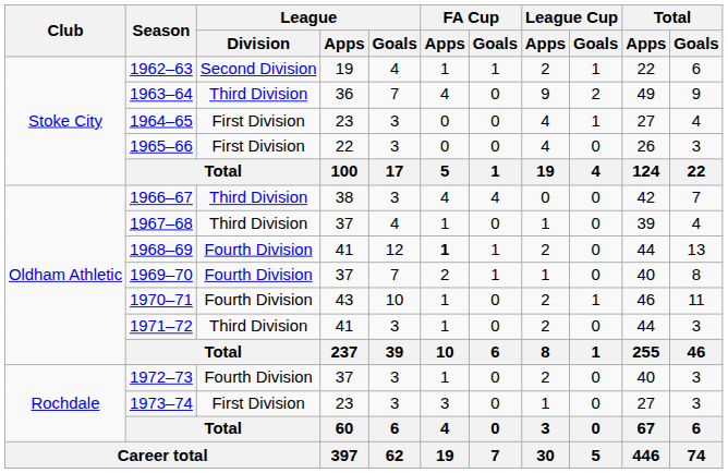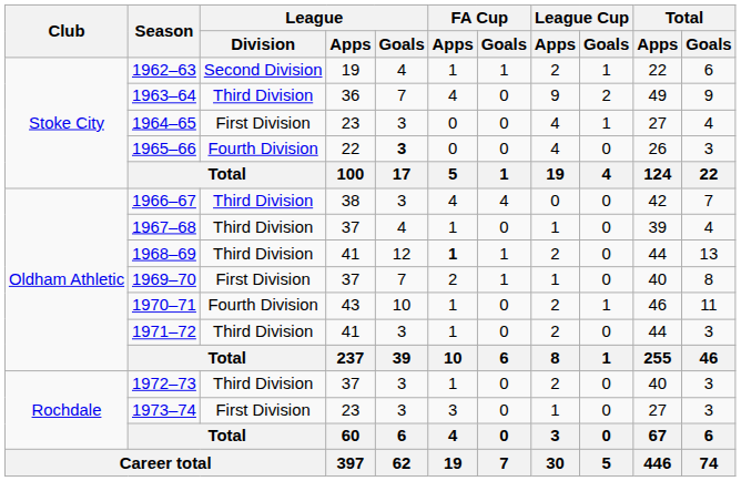1965–66 | League / Division: First Division -> Fourth Division
1965–66 | League / Goals: normal -> bold
1968–69 | League / Division: Fourth Division -> Third Division
1969–70 | League / Division: Fourth Division -> First Division
1972–73 | League / Division: Fourth Division -> Third Division
